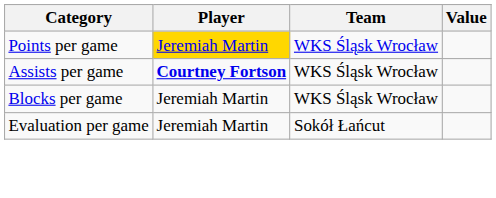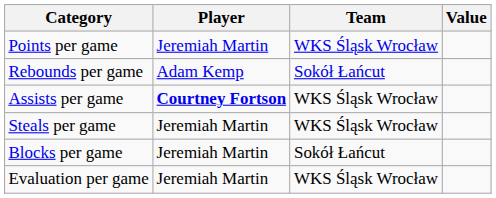Points per game | Player: gold background -> no background
+ row: Rebounds per game | Adam Kemp | Sokół Łańcut
+ row: Steals per game | Jeremiah Martin | WKS Śląsk Wrocław
Blocks per game | Team: WKS Śląsk Wrocław -> Sokół Łańcut
Evaluation per game | Team: Sokół Łańcut -> WKS Śląsk Wrocław
